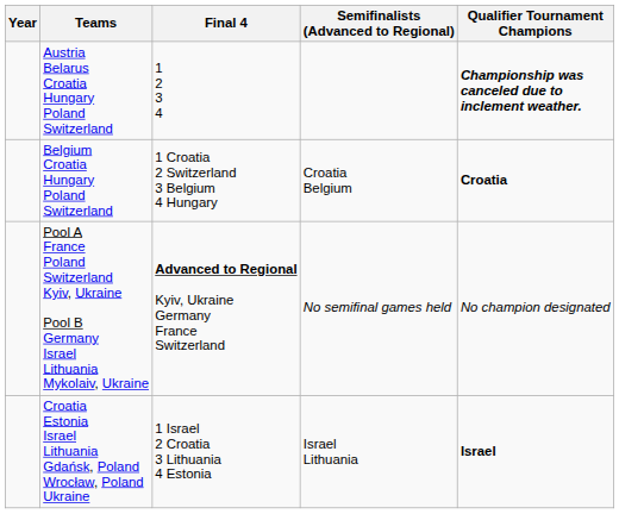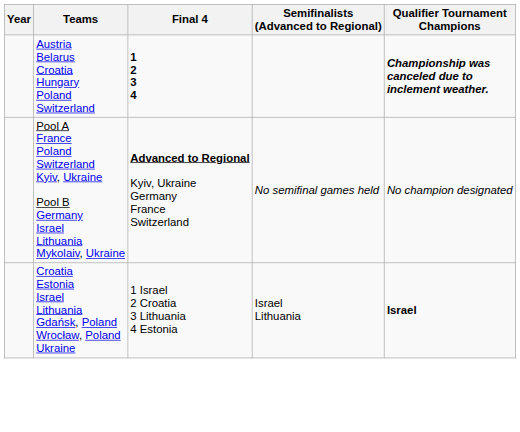Austria Belarus Croatia Hungary Poland Switzerland | Final 4: normal -> bold
- row: Belgium Croatia Hungary Poland Switzerland | 1 Croatia 2 Switzerland 3 Belgium 4 Hungary | Croatia Belgium | Croatia
